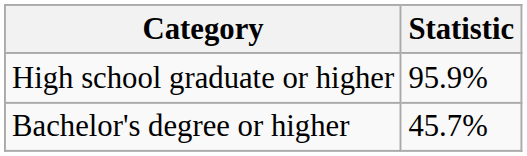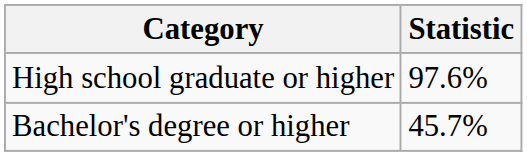High school graduate or higher | Statistic: 95.9% -> 97.6%
